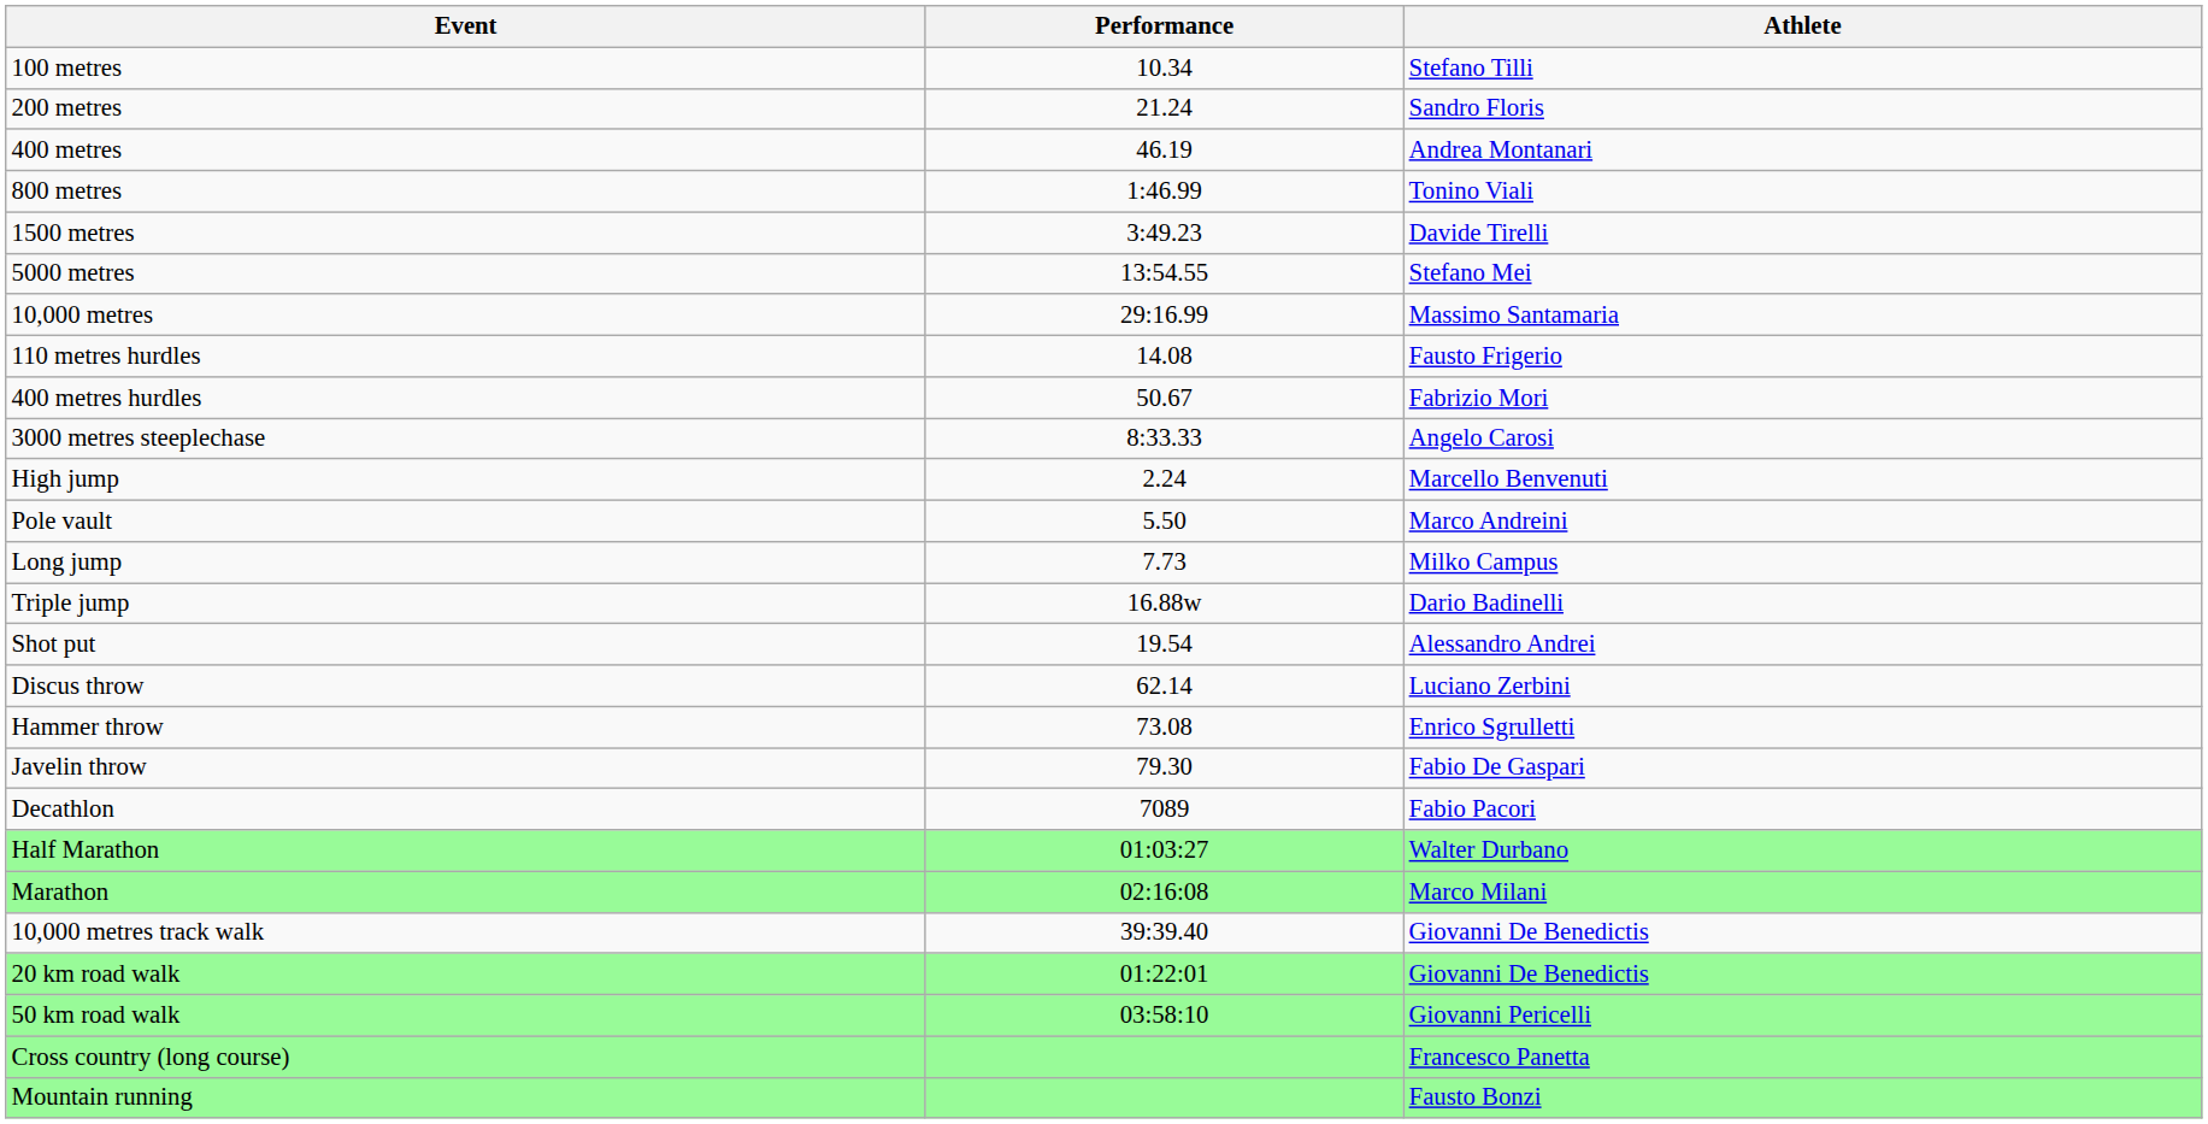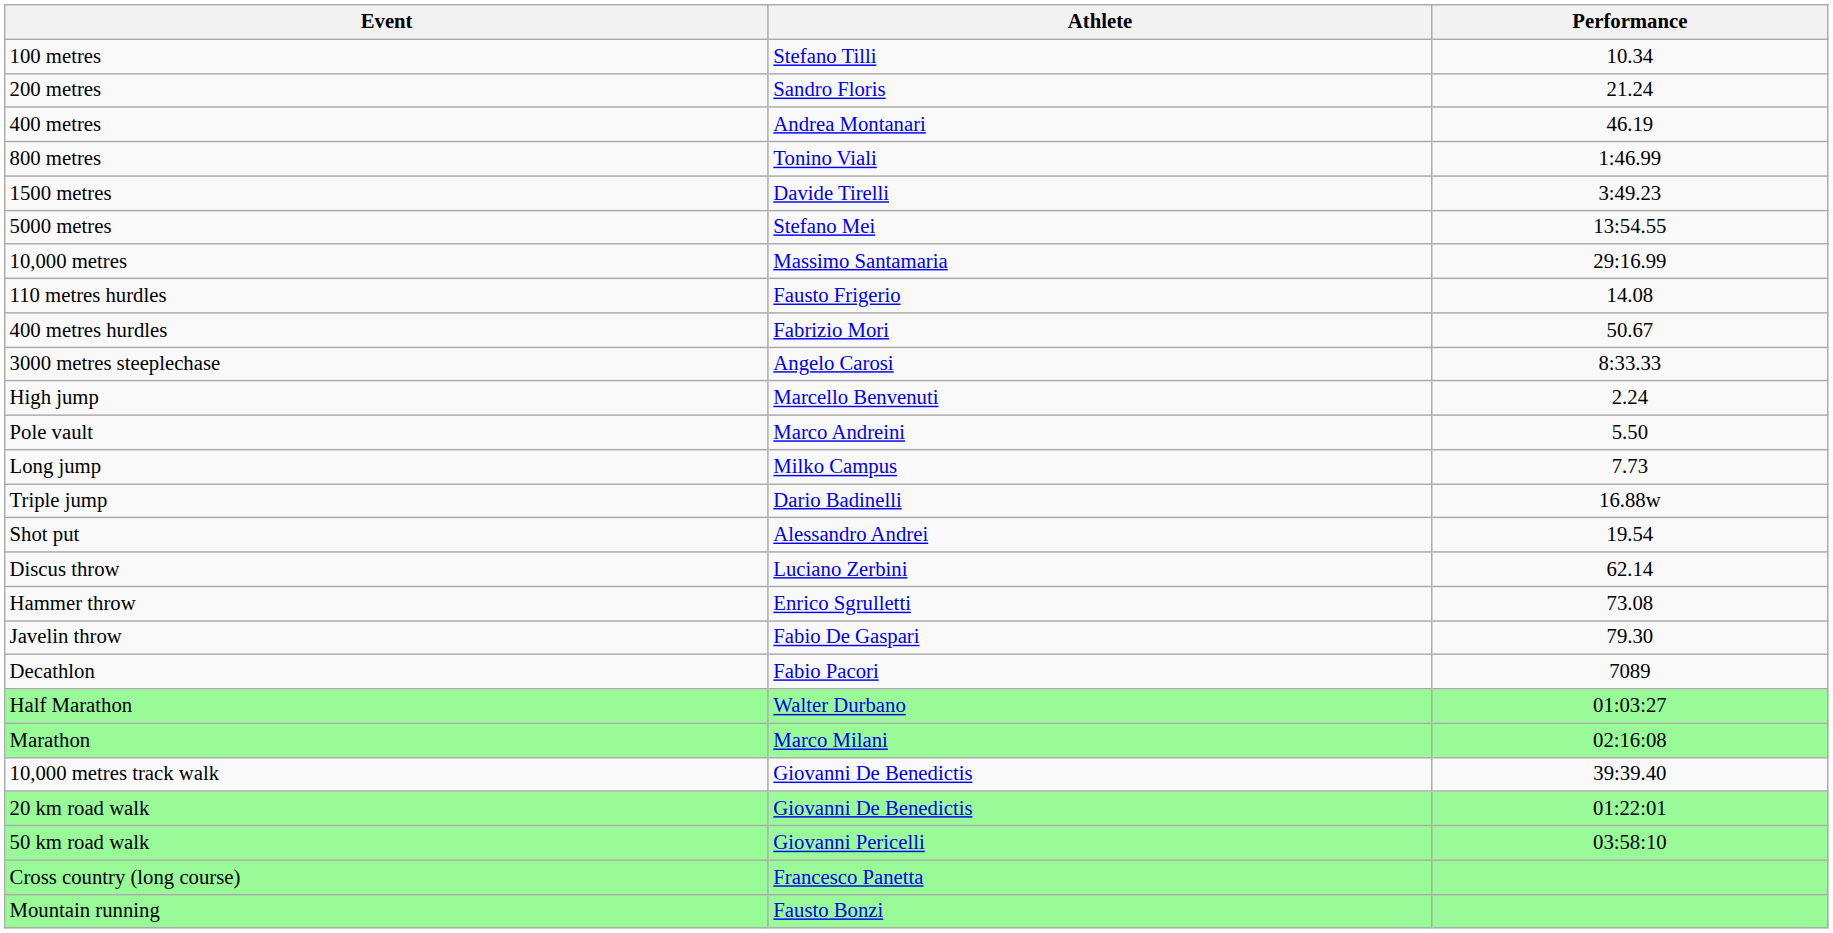columns swapped: Athlete <-> Performance
